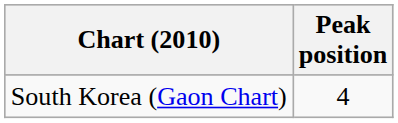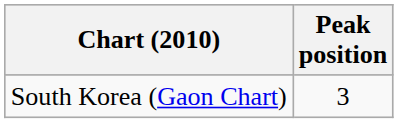South Korea (Gaon Chart) | Peak position: 4 -> 3
